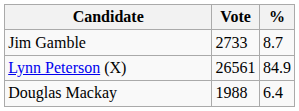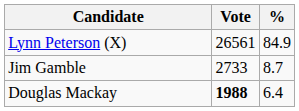rows swapped: Lynn Peterson (X) <-> Jim Gamble
Douglas Mackay | Vote: normal -> bold
